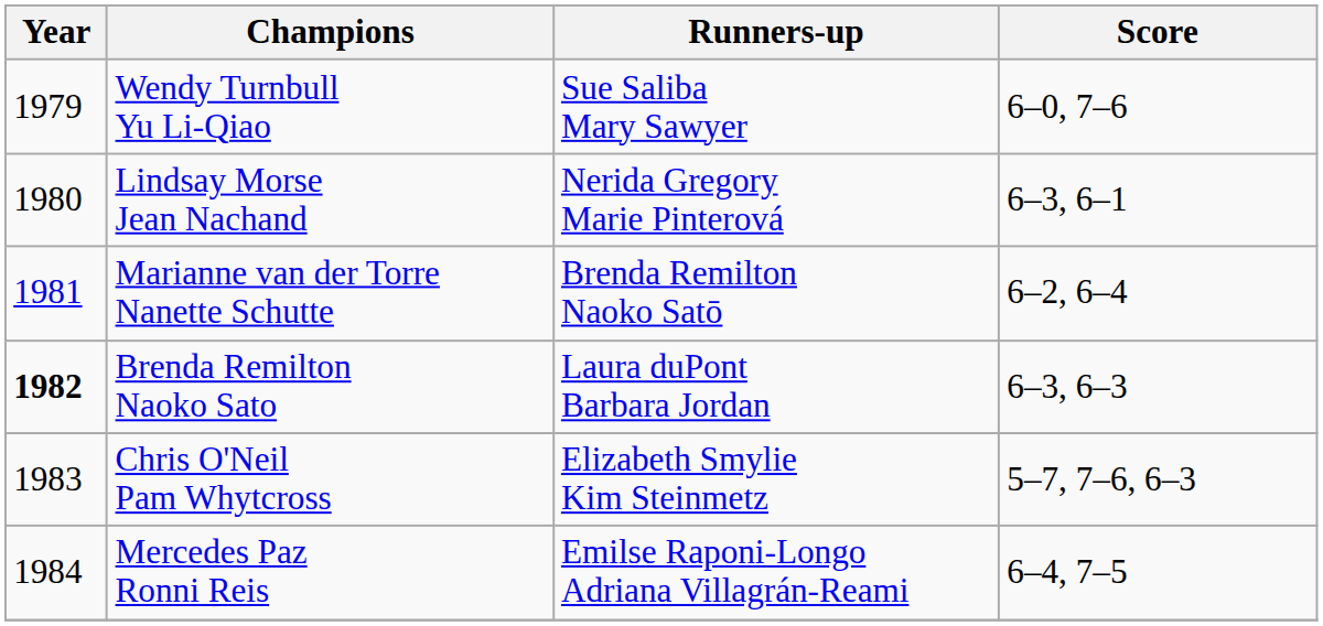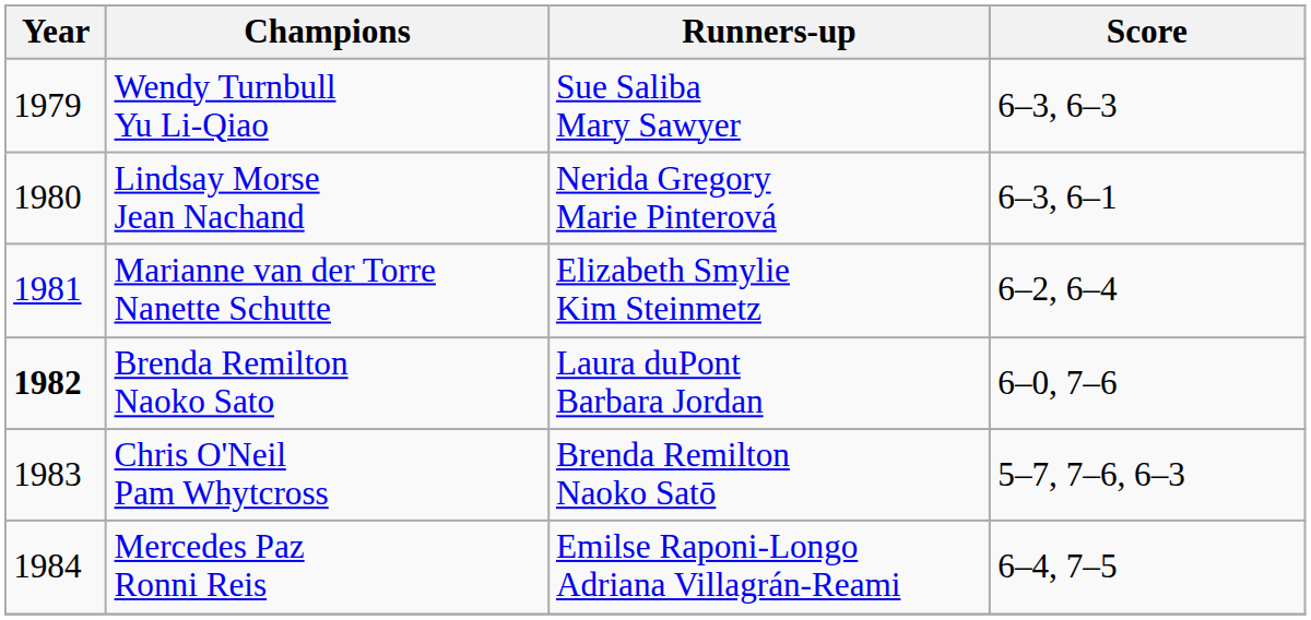Wendy Turnbull Yu Li-Qiao | Score: 6–0, 7–6 -> 6–3, 6–3
Marianne van der Torre Nanette Schutte | Runners-up: Brenda Remilton Naoko Satō -> Elizabeth Smylie Kim Steinmetz
Brenda Remilton Naoko Sato | Score: 6–3, 6–3 -> 6–0, 7–6
Chris O'Neil Pam Whytcross | Runners-up: Elizabeth Smylie Kim Steinmetz -> Brenda Remilton Naoko Satō
